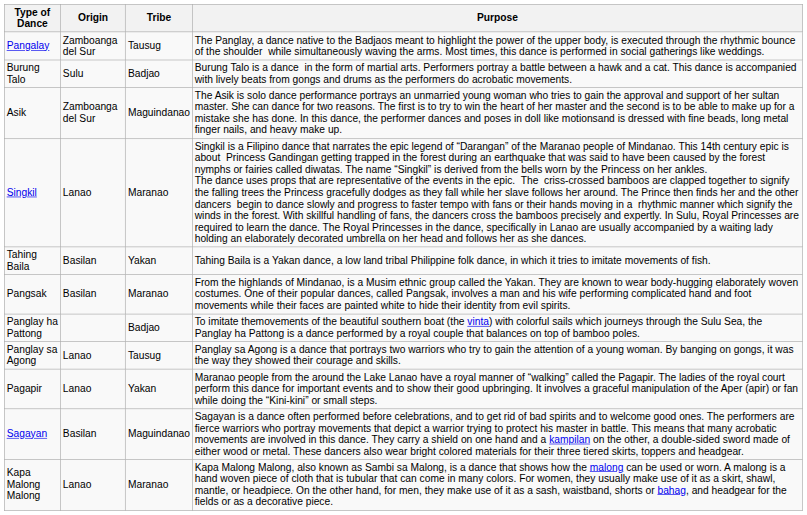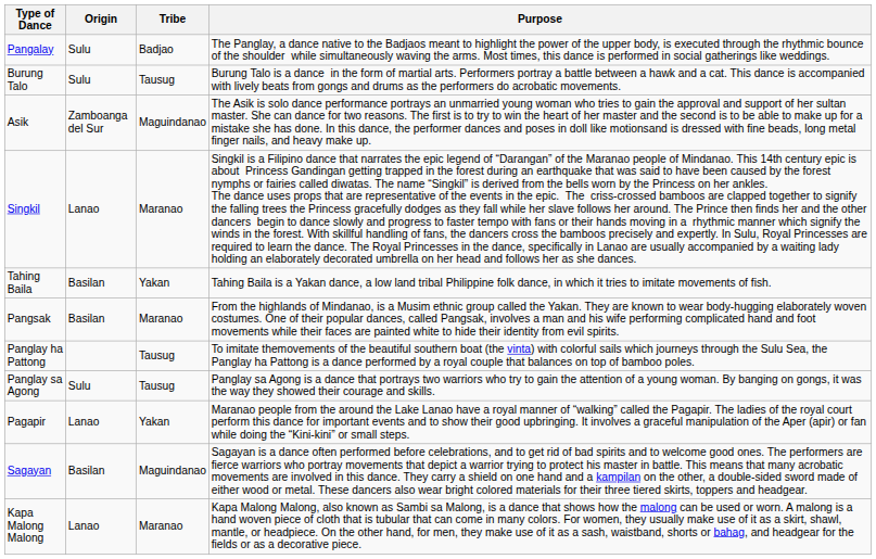Pangalay | Origin: Zamboanga del Sur -> Sulu
Pangalay | Tribe: Tausug -> Badjao
Burung Talo | Tribe: Badjao -> Tausug
Panglay ha Pattong | Tribe: Badjao -> Tausug
Panglay sa Agong | Origin: Lanao -> Sulu
